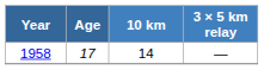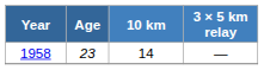1958 | Age: 17 -> 23
